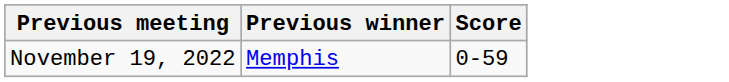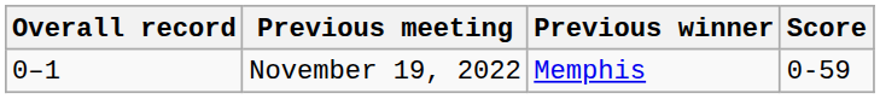+ column: Overall record | 0–1
